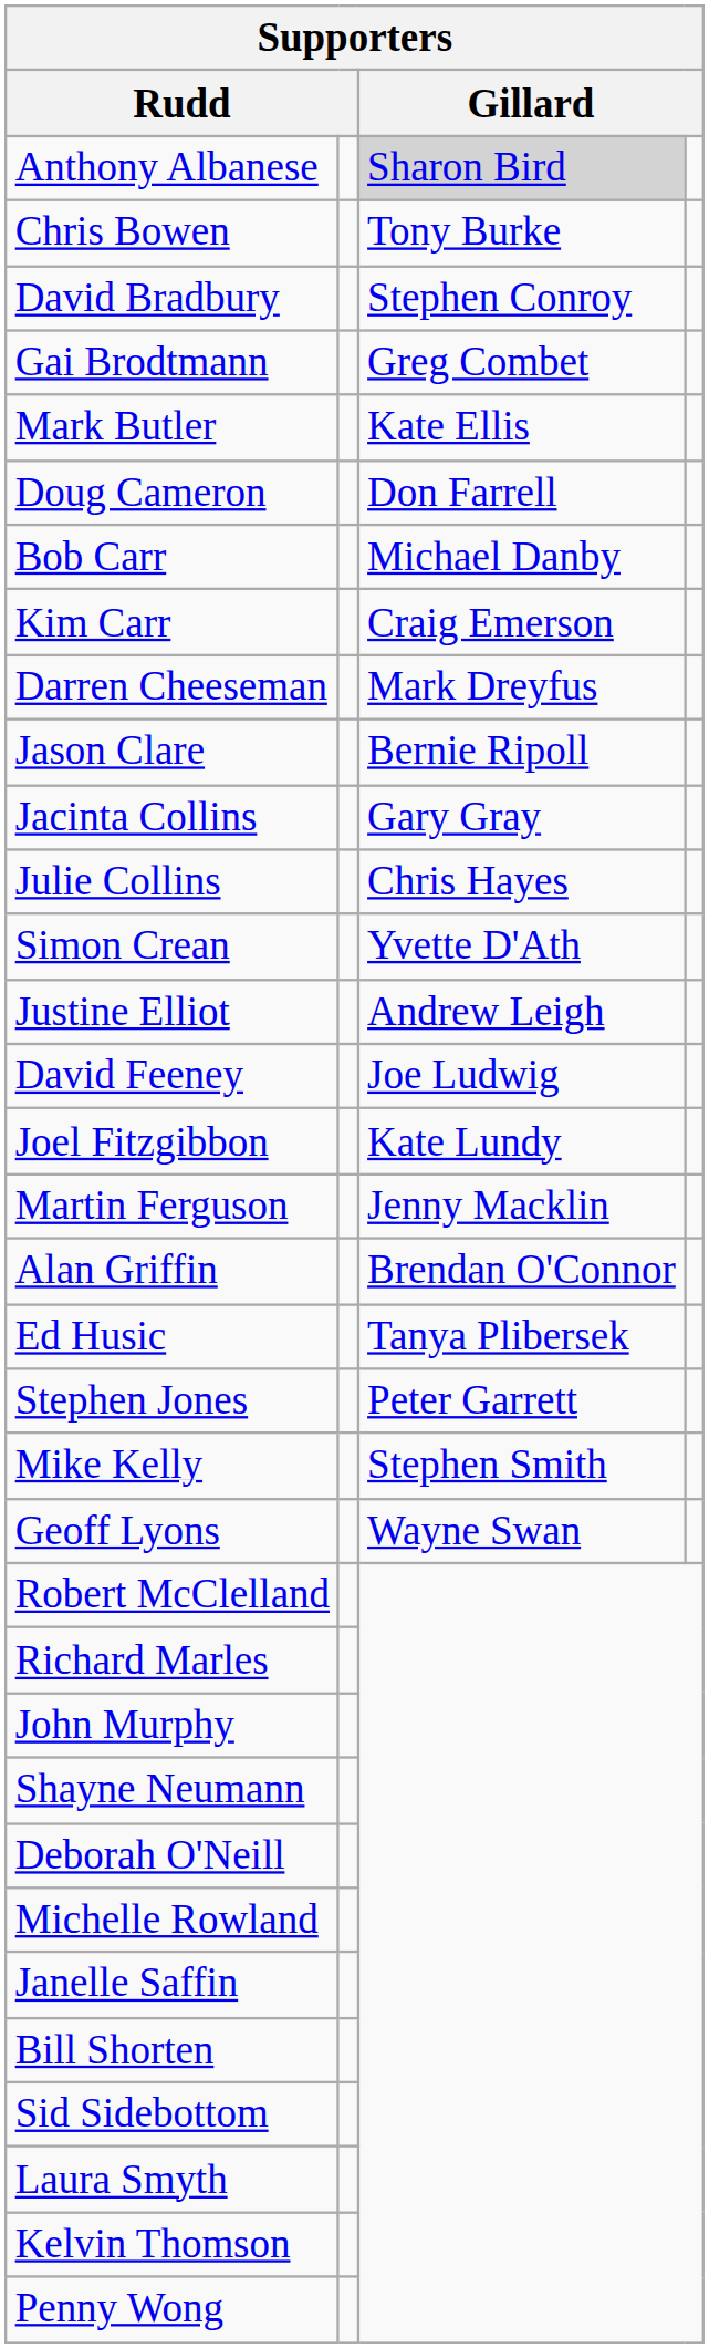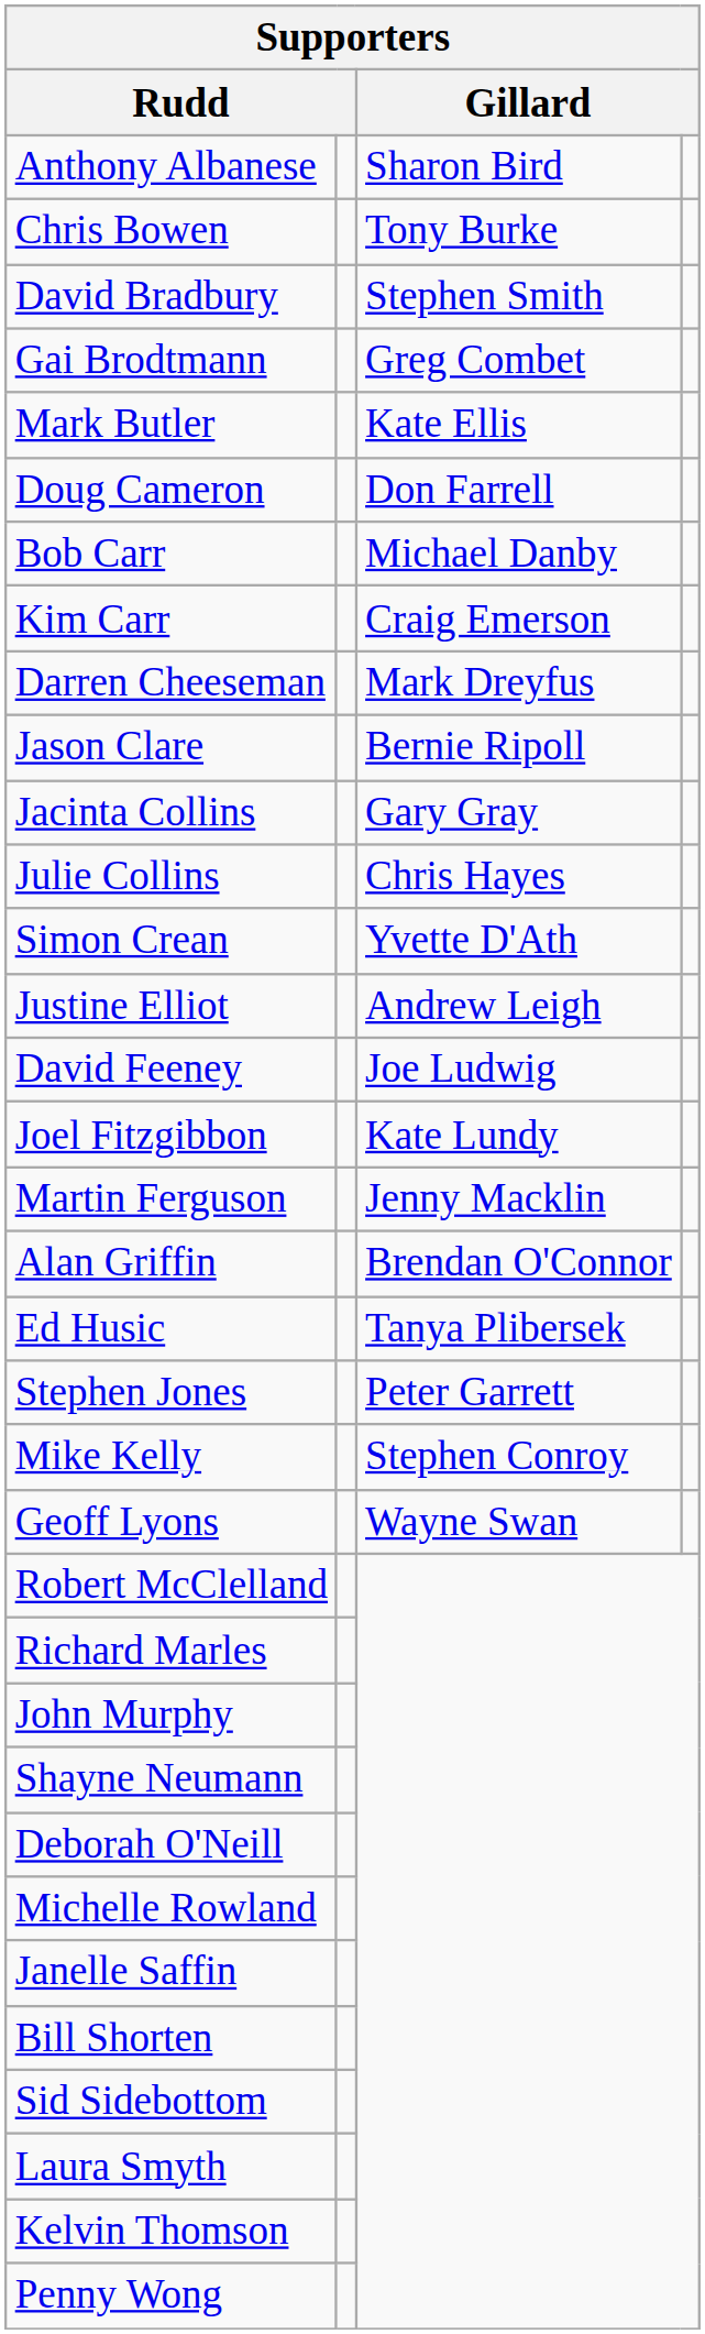Anthony Albanese | column 3: lightgrey background -> no background
David Bradbury | column 3: Stephen Conroy -> Stephen Smith
Mike Kelly | column 3: Stephen Smith -> Stephen Conroy
